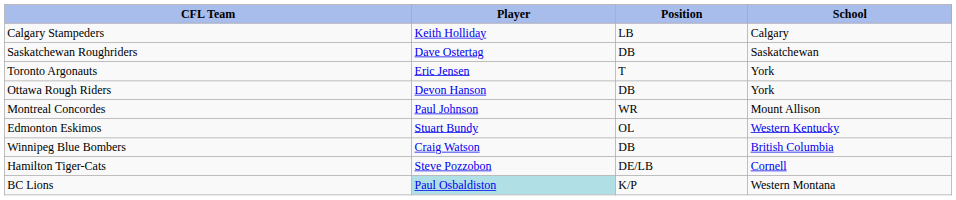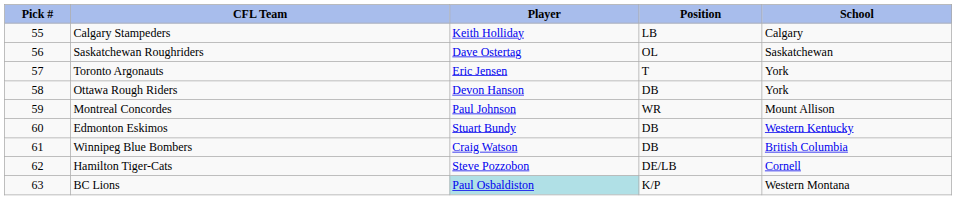+ column: Pick # | 55 | 56 | 57 | 58 | 59 | 60 | 61 | 62 | 63
Saskatchewan Roughriders | Position: DB -> OL
Edmonton Eskimos | Position: OL -> DB
